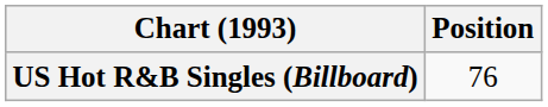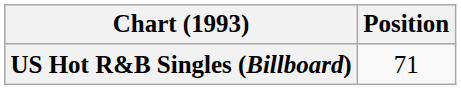US Hot R&B Singles (Billboard) | Position: 76 -> 71
